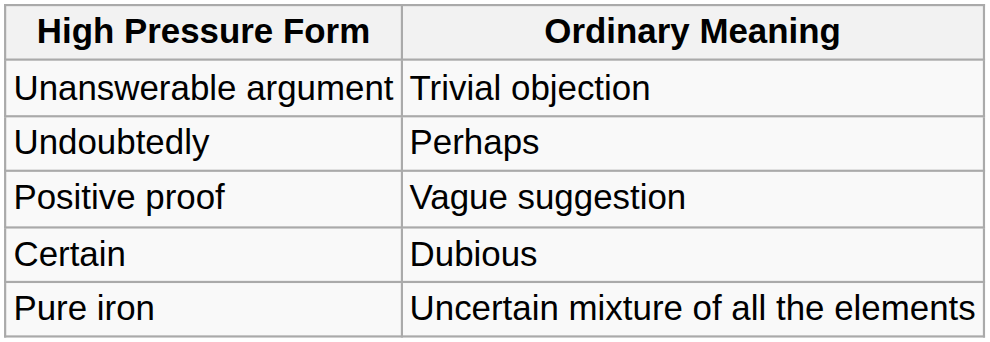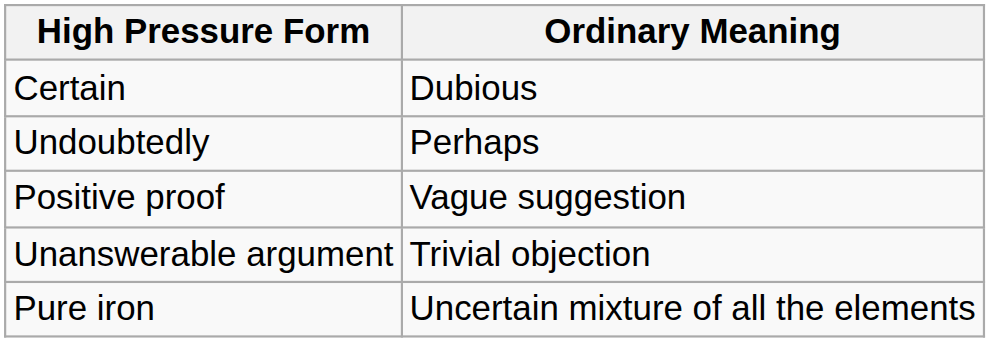rows swapped: Certain <-> Unanswerable argument
